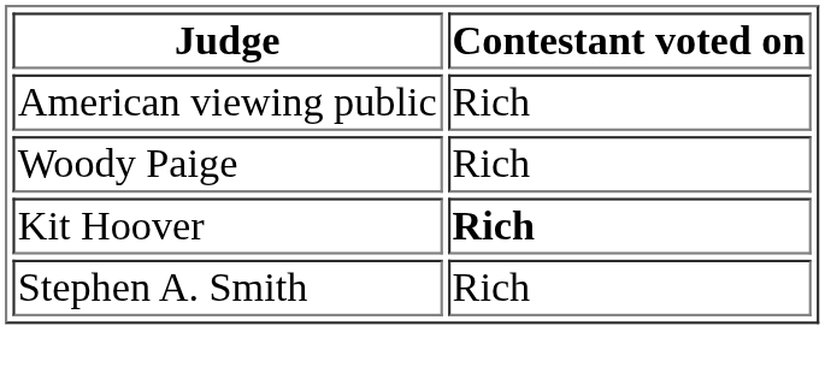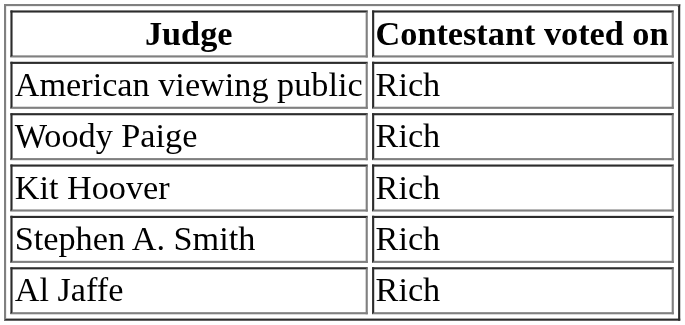Kit Hoover | Contestant voted on: bold -> normal
+ row: Al Jaffe | Rich
